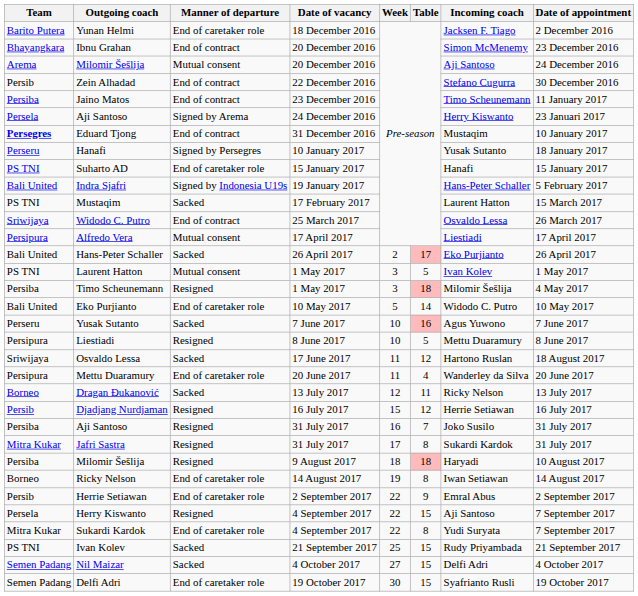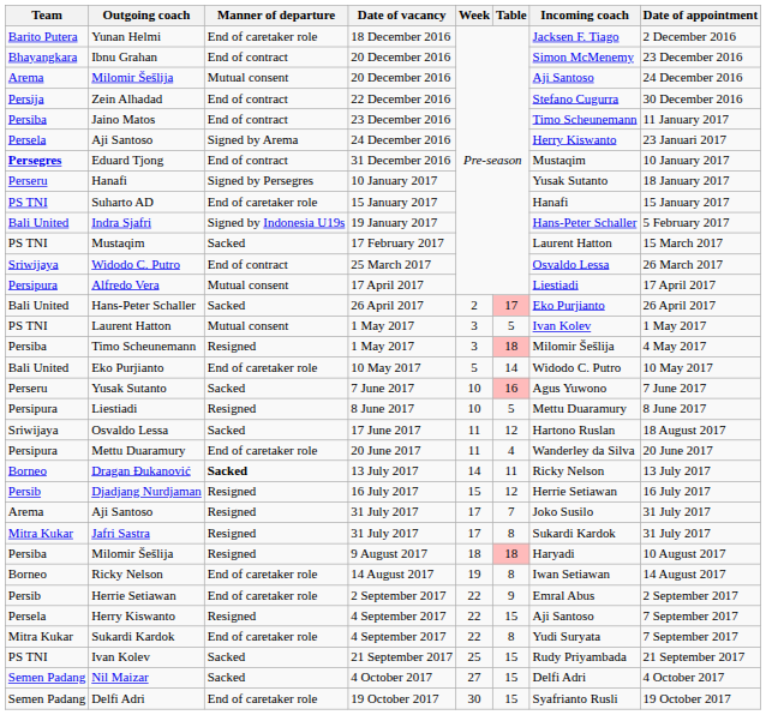Zein Alhadad | Team: Persib -> Persija
Dragan Đukanović | Manner of departure: normal -> bold
Dragan Đukanović | Week: 12 -> 14
Aji Santoso / 31 July 2017 | Team: Persiba -> Arema
Aji Santoso / 31 July 2017 | Week: 16 -> 17
